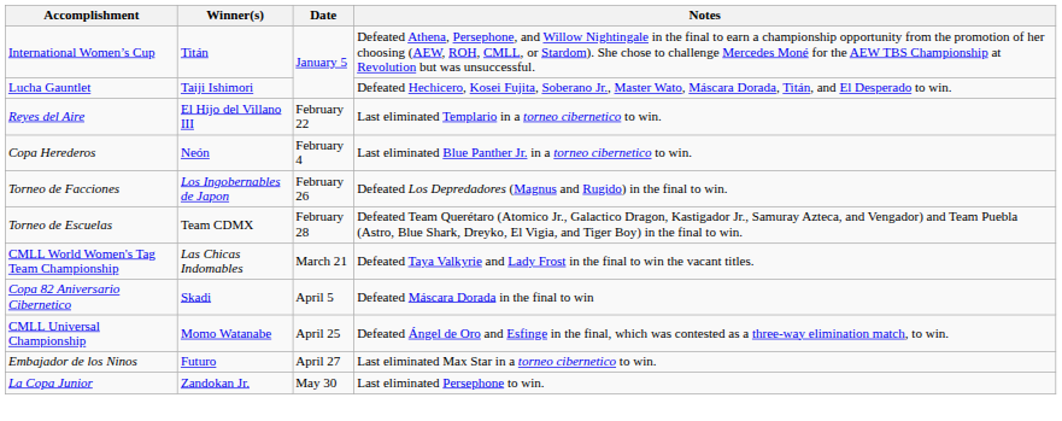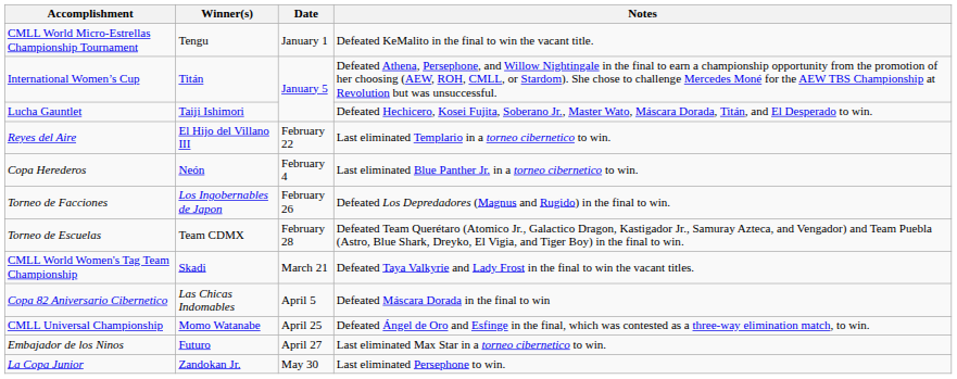+ row: CMLL World Micro-Estrellas Championship Tournament | Tengu | January 1 | Defeated KeMalito in the final to win the vacant title.
CMLL World Women's Tag Team Championship | Winner(s): Las Chicas Indomables -> Skadi
Copa 82 Aniversario Cibernetico | Winner(s): Skadi -> Las Chicas Indomables
